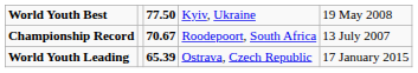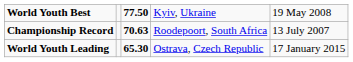Championship Record | column 3: 70.67 -> 70.63
World Youth Leading | column 3: 65.39 -> 65.30
